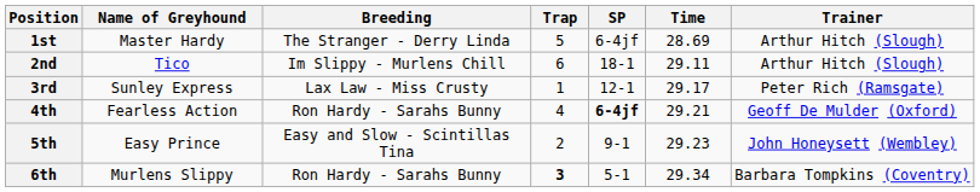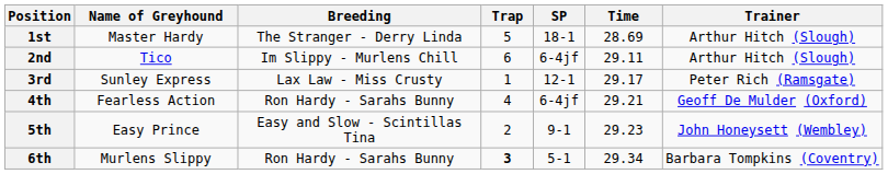1st | SP: 6-4jf -> 18-1
2nd | SP: 18-1 -> 6-4jf
4th | SP: bold -> normal
